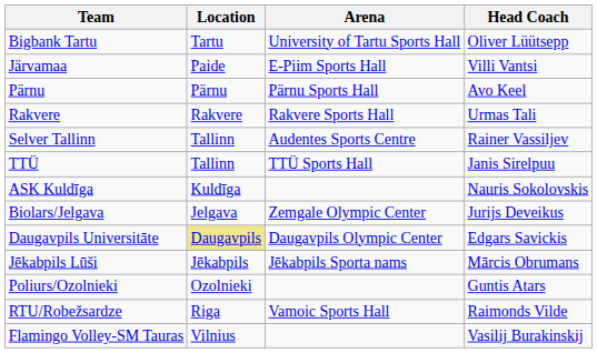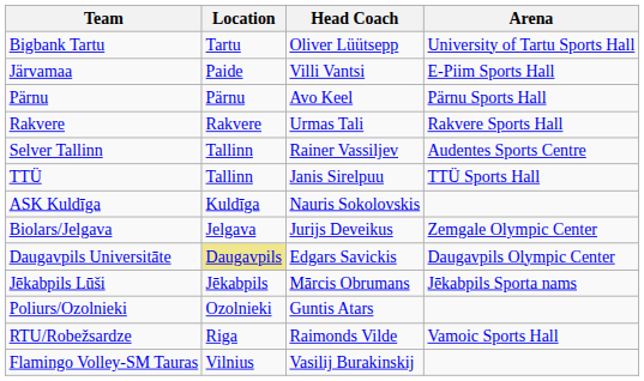columns swapped: Arena <-> Head Coach
